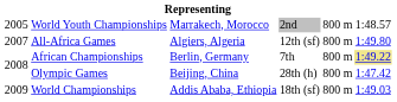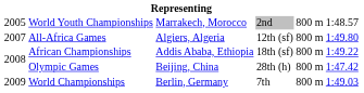African Championships | column 3: Berlin, Germany -> Addis Ababa, Ethiopia
African Championships | column 4: 7th -> 18th (sf)
African Championships | column 6: khaki background -> no background
World Championships | column 3: Addis Ababa, Ethiopia -> Berlin, Germany
World Championships | column 4: 18th (sf) -> 7th
